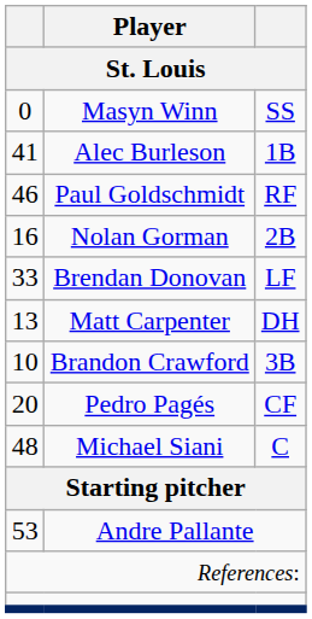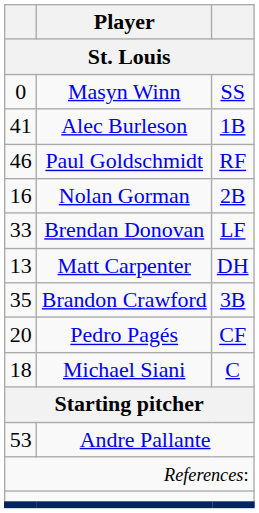Brandon Crawford | column 1: 10 -> 35
Michael Siani | column 1: 48 -> 18
